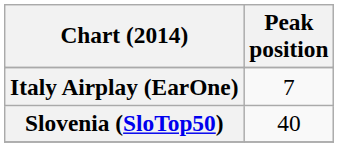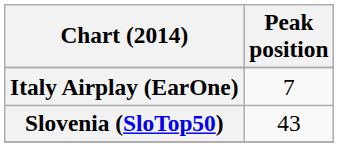Slovenia (SloTop50) | Peak position: 40 -> 43
